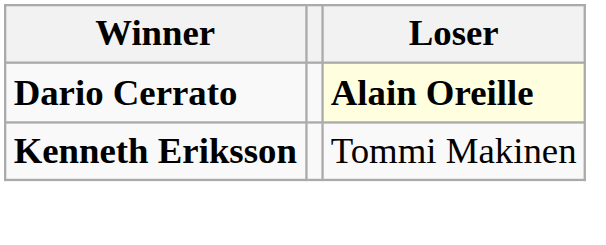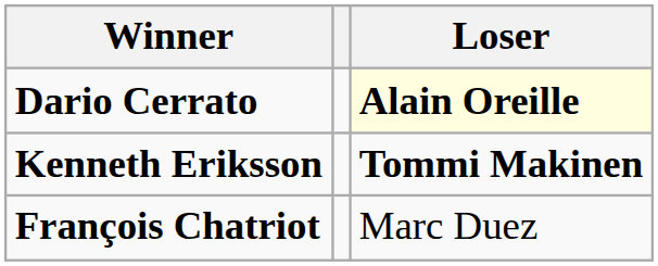Kenneth Eriksson | Loser: normal -> bold
+ row: François Chatriot | Marc Duez
